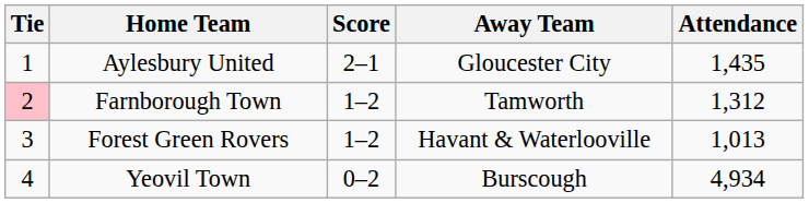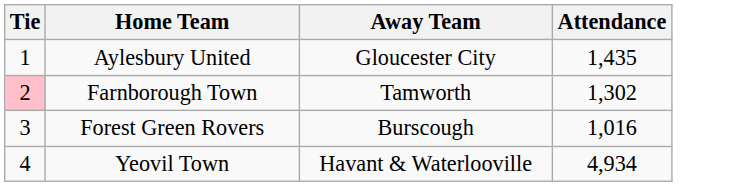- column: Score | 2–1 | 1–2 | 1–2 | 0–2
Farnborough Town | Attendance: 1,312 -> 1,302
Forest Green Rovers | Away Team: Havant & Waterlooville -> Burscough
Forest Green Rovers | Attendance: 1,013 -> 1,016
Yeovil Town | Away Team: Burscough -> Havant & Waterlooville
